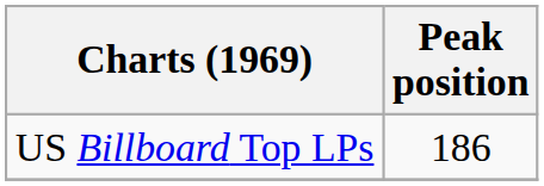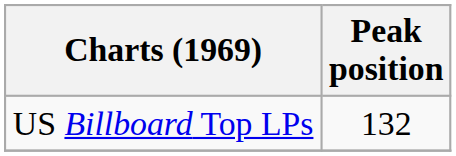US Billboard Top LPs | Peak position: 186 -> 132
